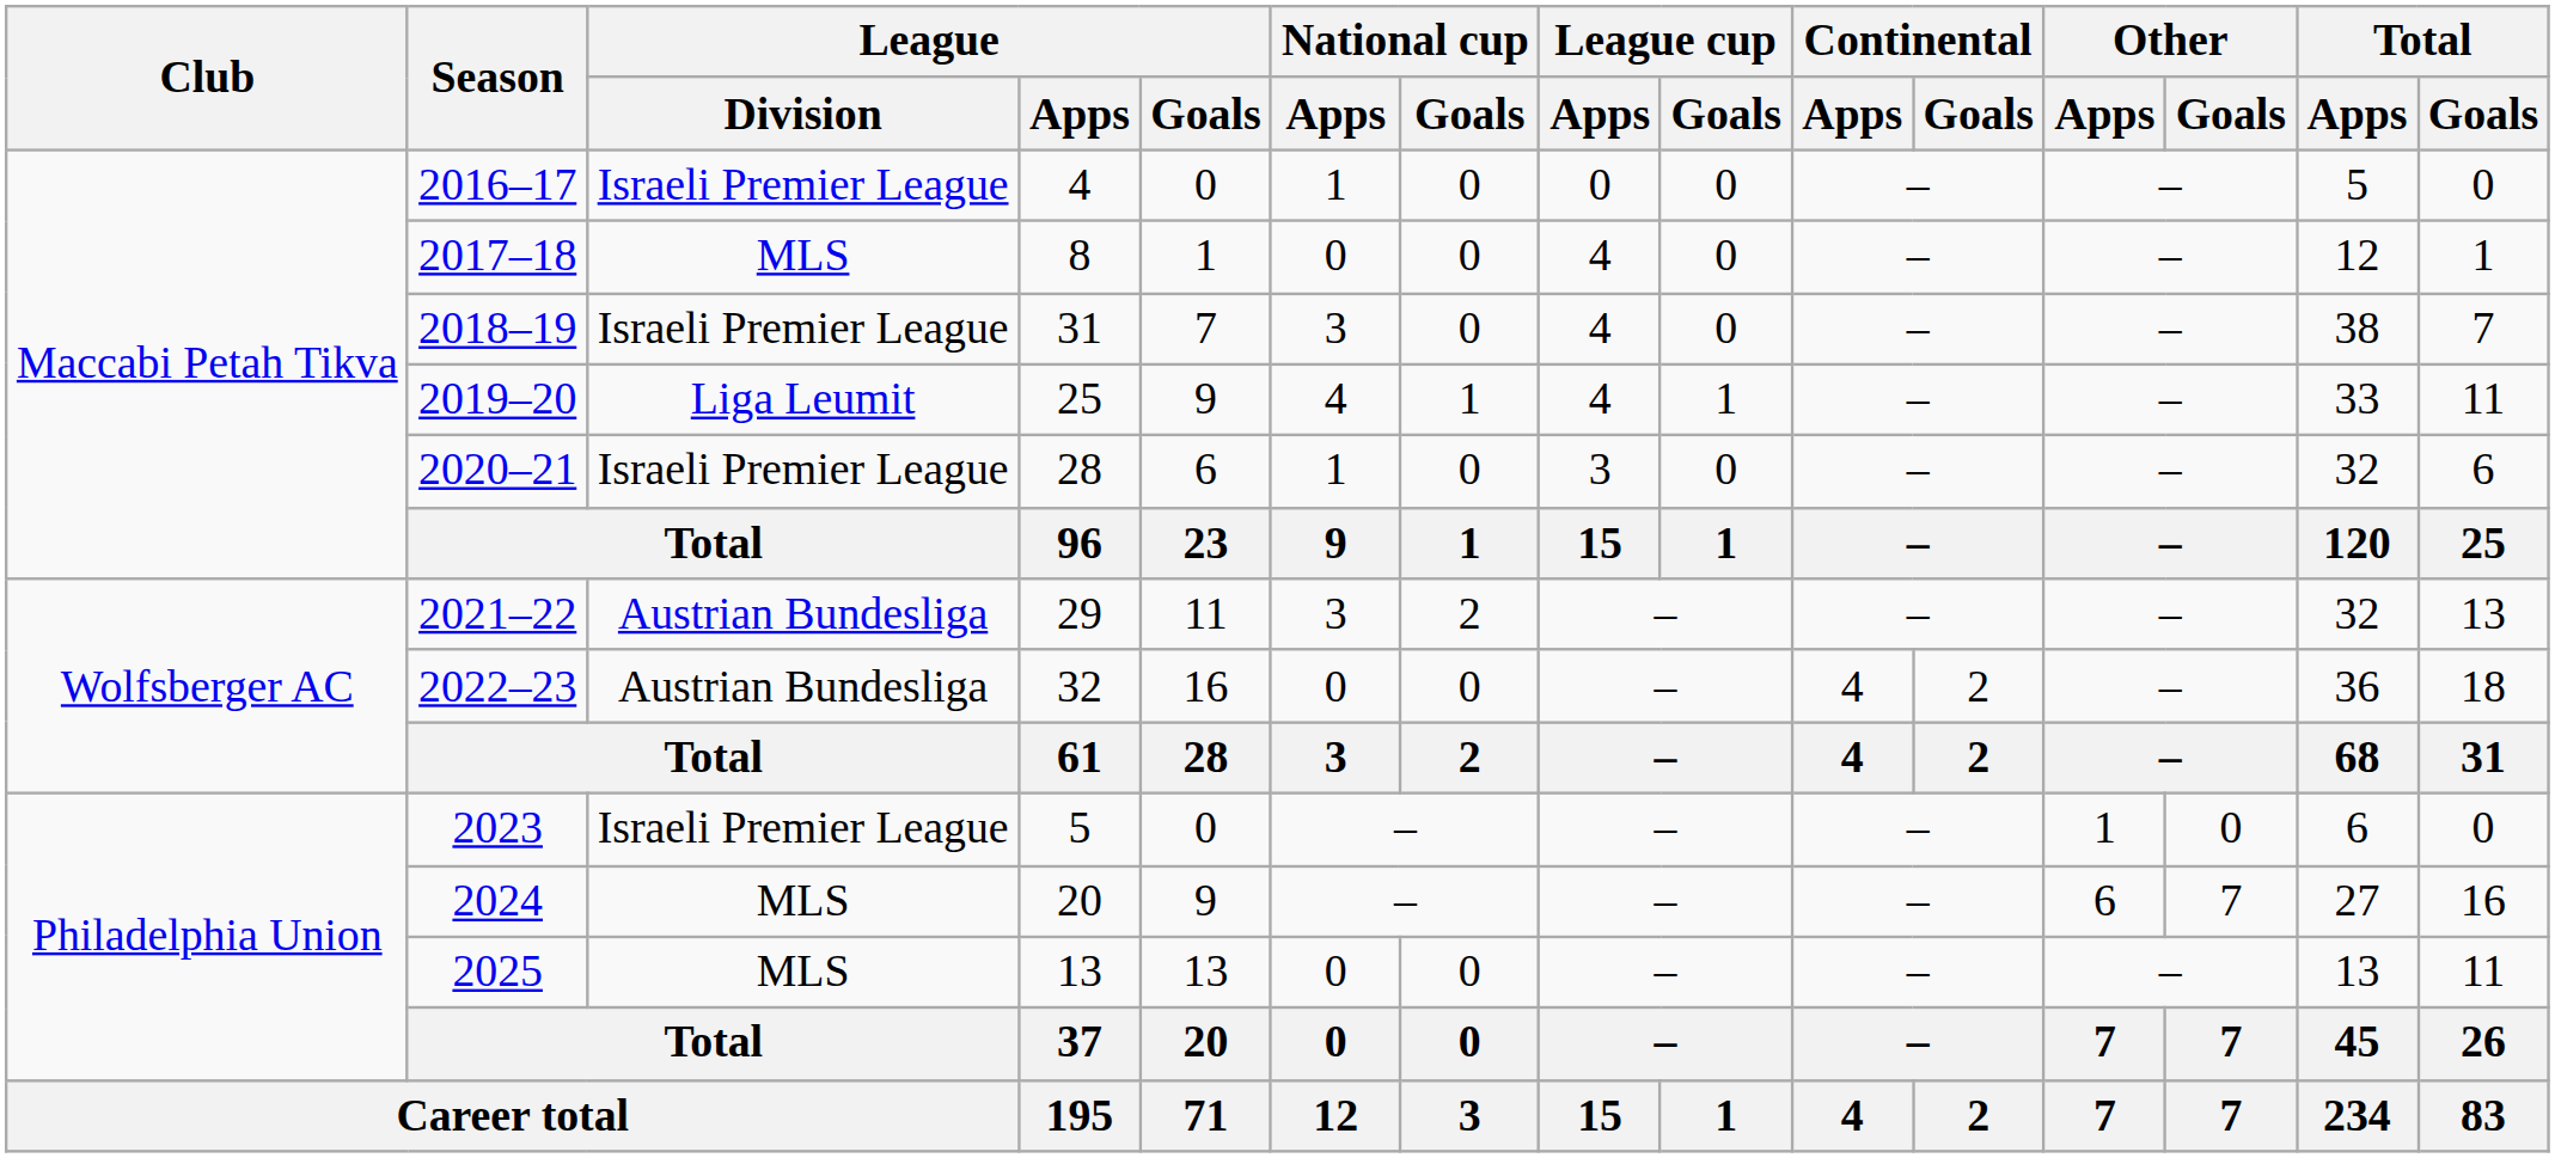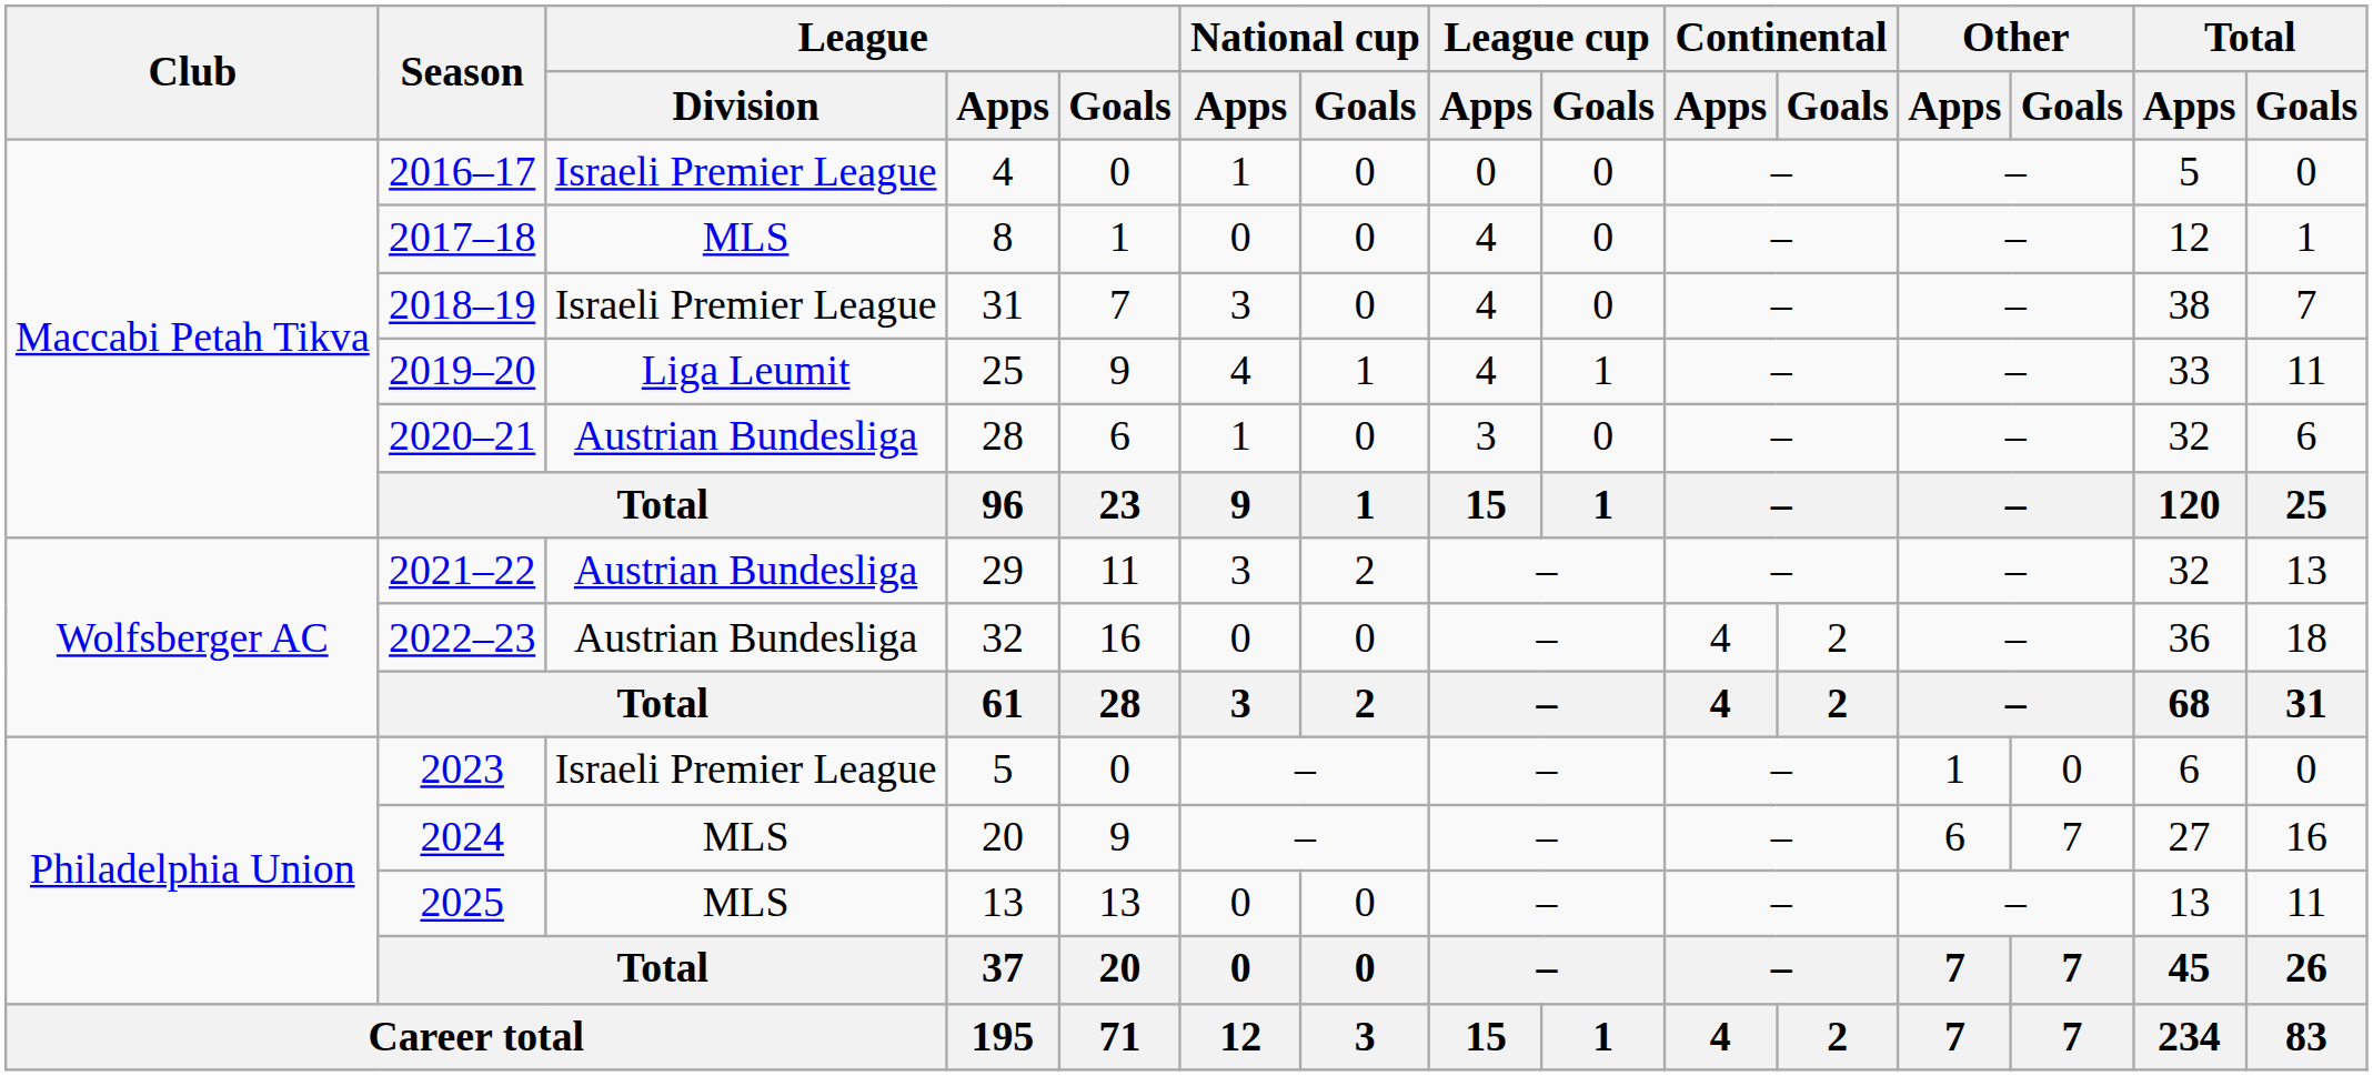2020–21 | League / Division: Israeli Premier League -> Austrian Bundesliga
